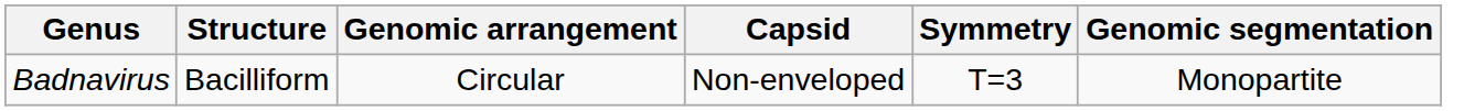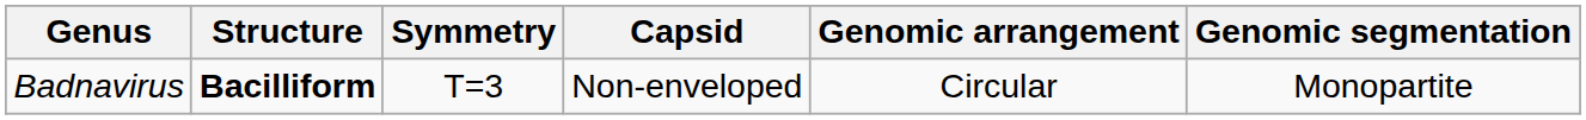columns swapped: Symmetry <-> Genomic arrangement
Badnavirus | Structure: normal -> bold
